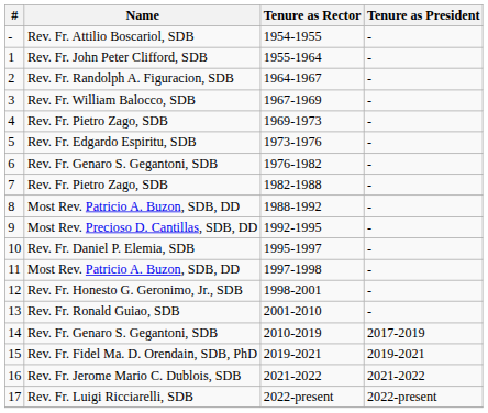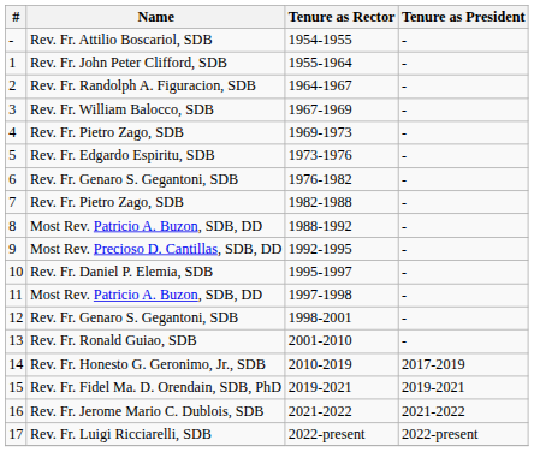12 | Name: Rev. Fr. Honesto G. Geronimo, Jr., SDB -> Rev. Fr. Genaro S. Gegantoni, SDB
14 | Name: Rev. Fr. Genaro S. Gegantoni, SDB -> Rev. Fr. Honesto G. Geronimo, Jr., SDB
